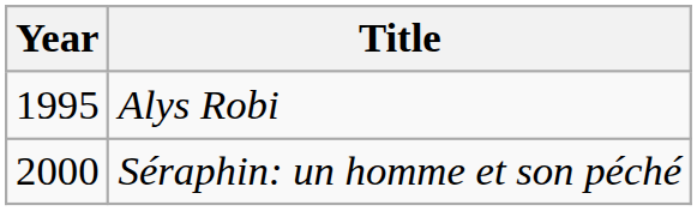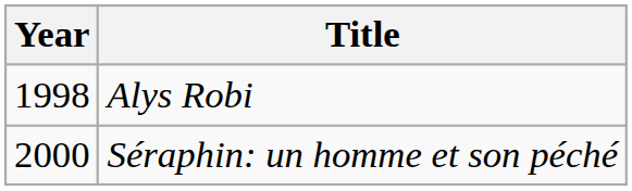Alys Robi | Year: 1995 -> 1998
